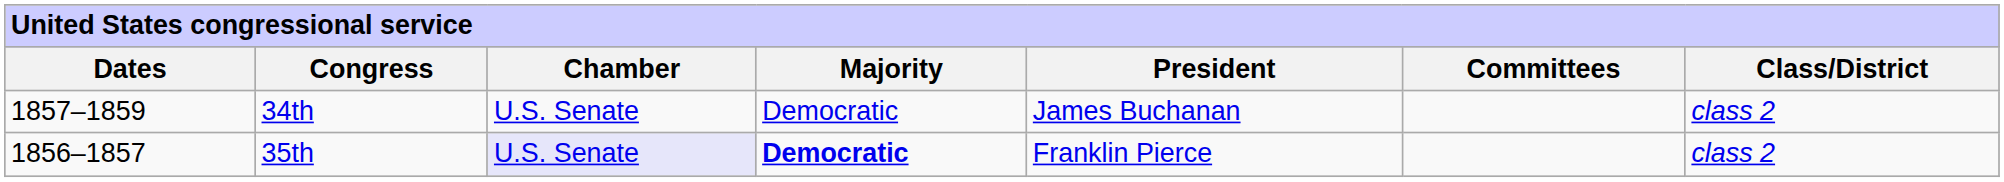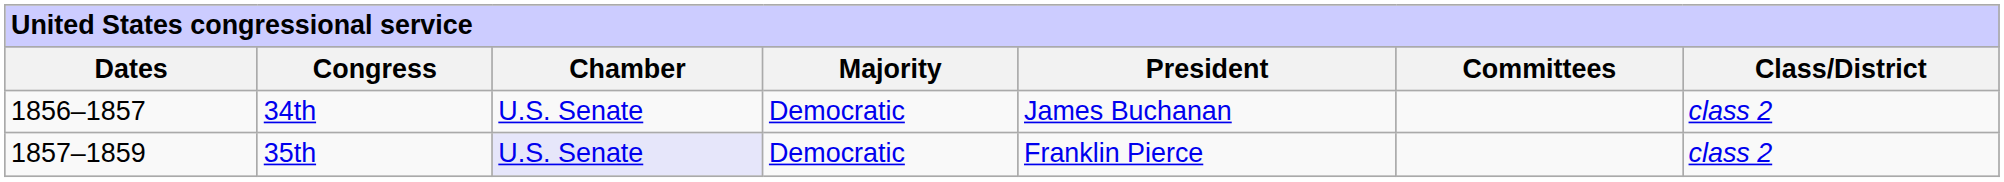34th | Dates: 1857–1859 -> 1856–1857
35th | Dates: 1856–1857 -> 1857–1859
35th | Majority: bold -> normal
